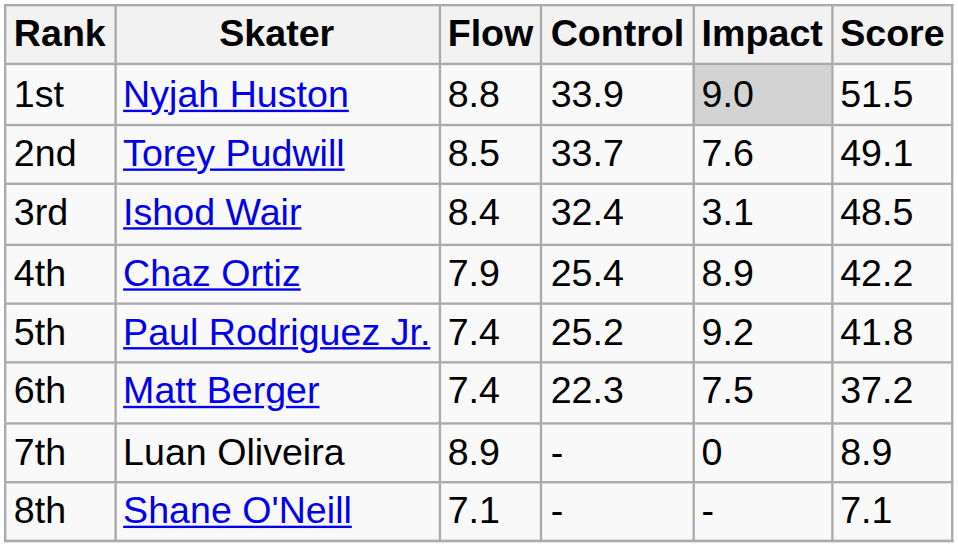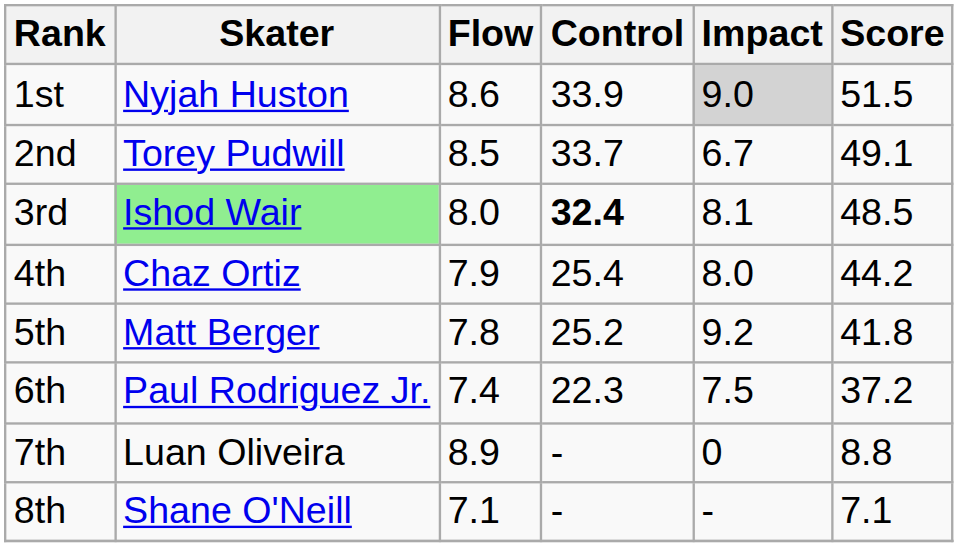1st | Flow: 8.8 -> 8.6
2nd | Impact: 7.6 -> 6.7
3rd | Skater: no background -> lightgreen background
3rd | Flow: 8.4 -> 8.0
3rd | Control: normal -> bold
3rd | Impact: 3.1 -> 8.1
4th | Impact: 8.9 -> 8.0
4th | Score: 42.2 -> 44.2
5th | Skater: Paul Rodriguez Jr. -> Matt Berger
5th | Flow: 7.4 -> 7.8
6th | Skater: Matt Berger -> Paul Rodriguez Jr.
7th | Score: 8.9 -> 8.8
